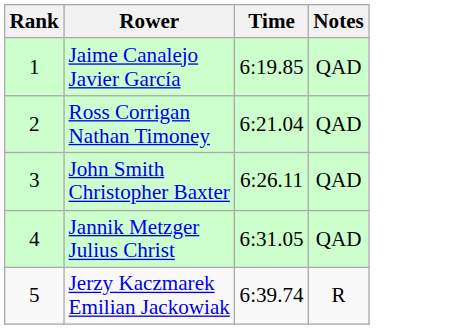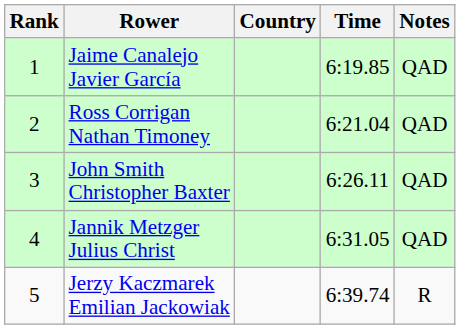+ column: Country
